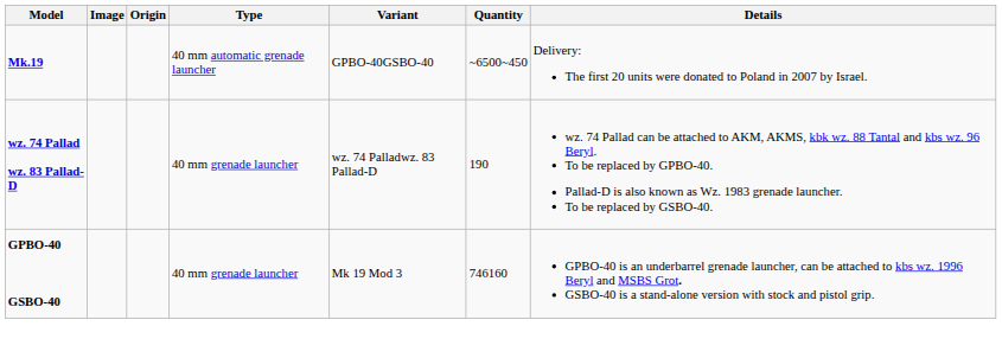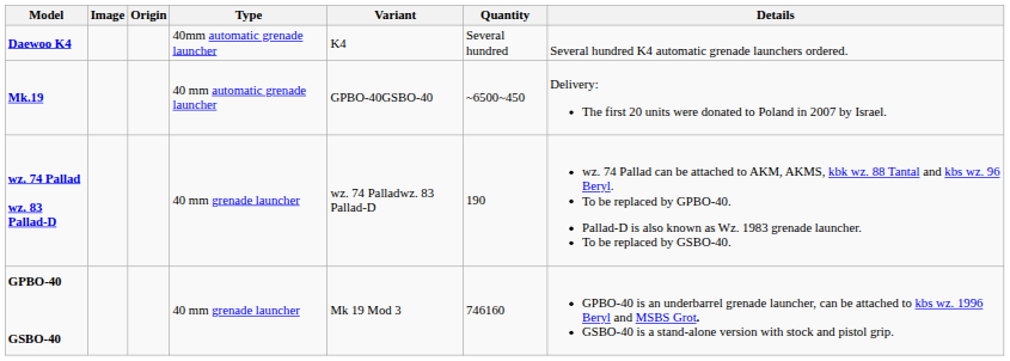+ row: Daewoo K4 | 40mm automatic grenade launcher | K4 | Several hundred | Several hundred K4 automatic grenade launchers ordered.
